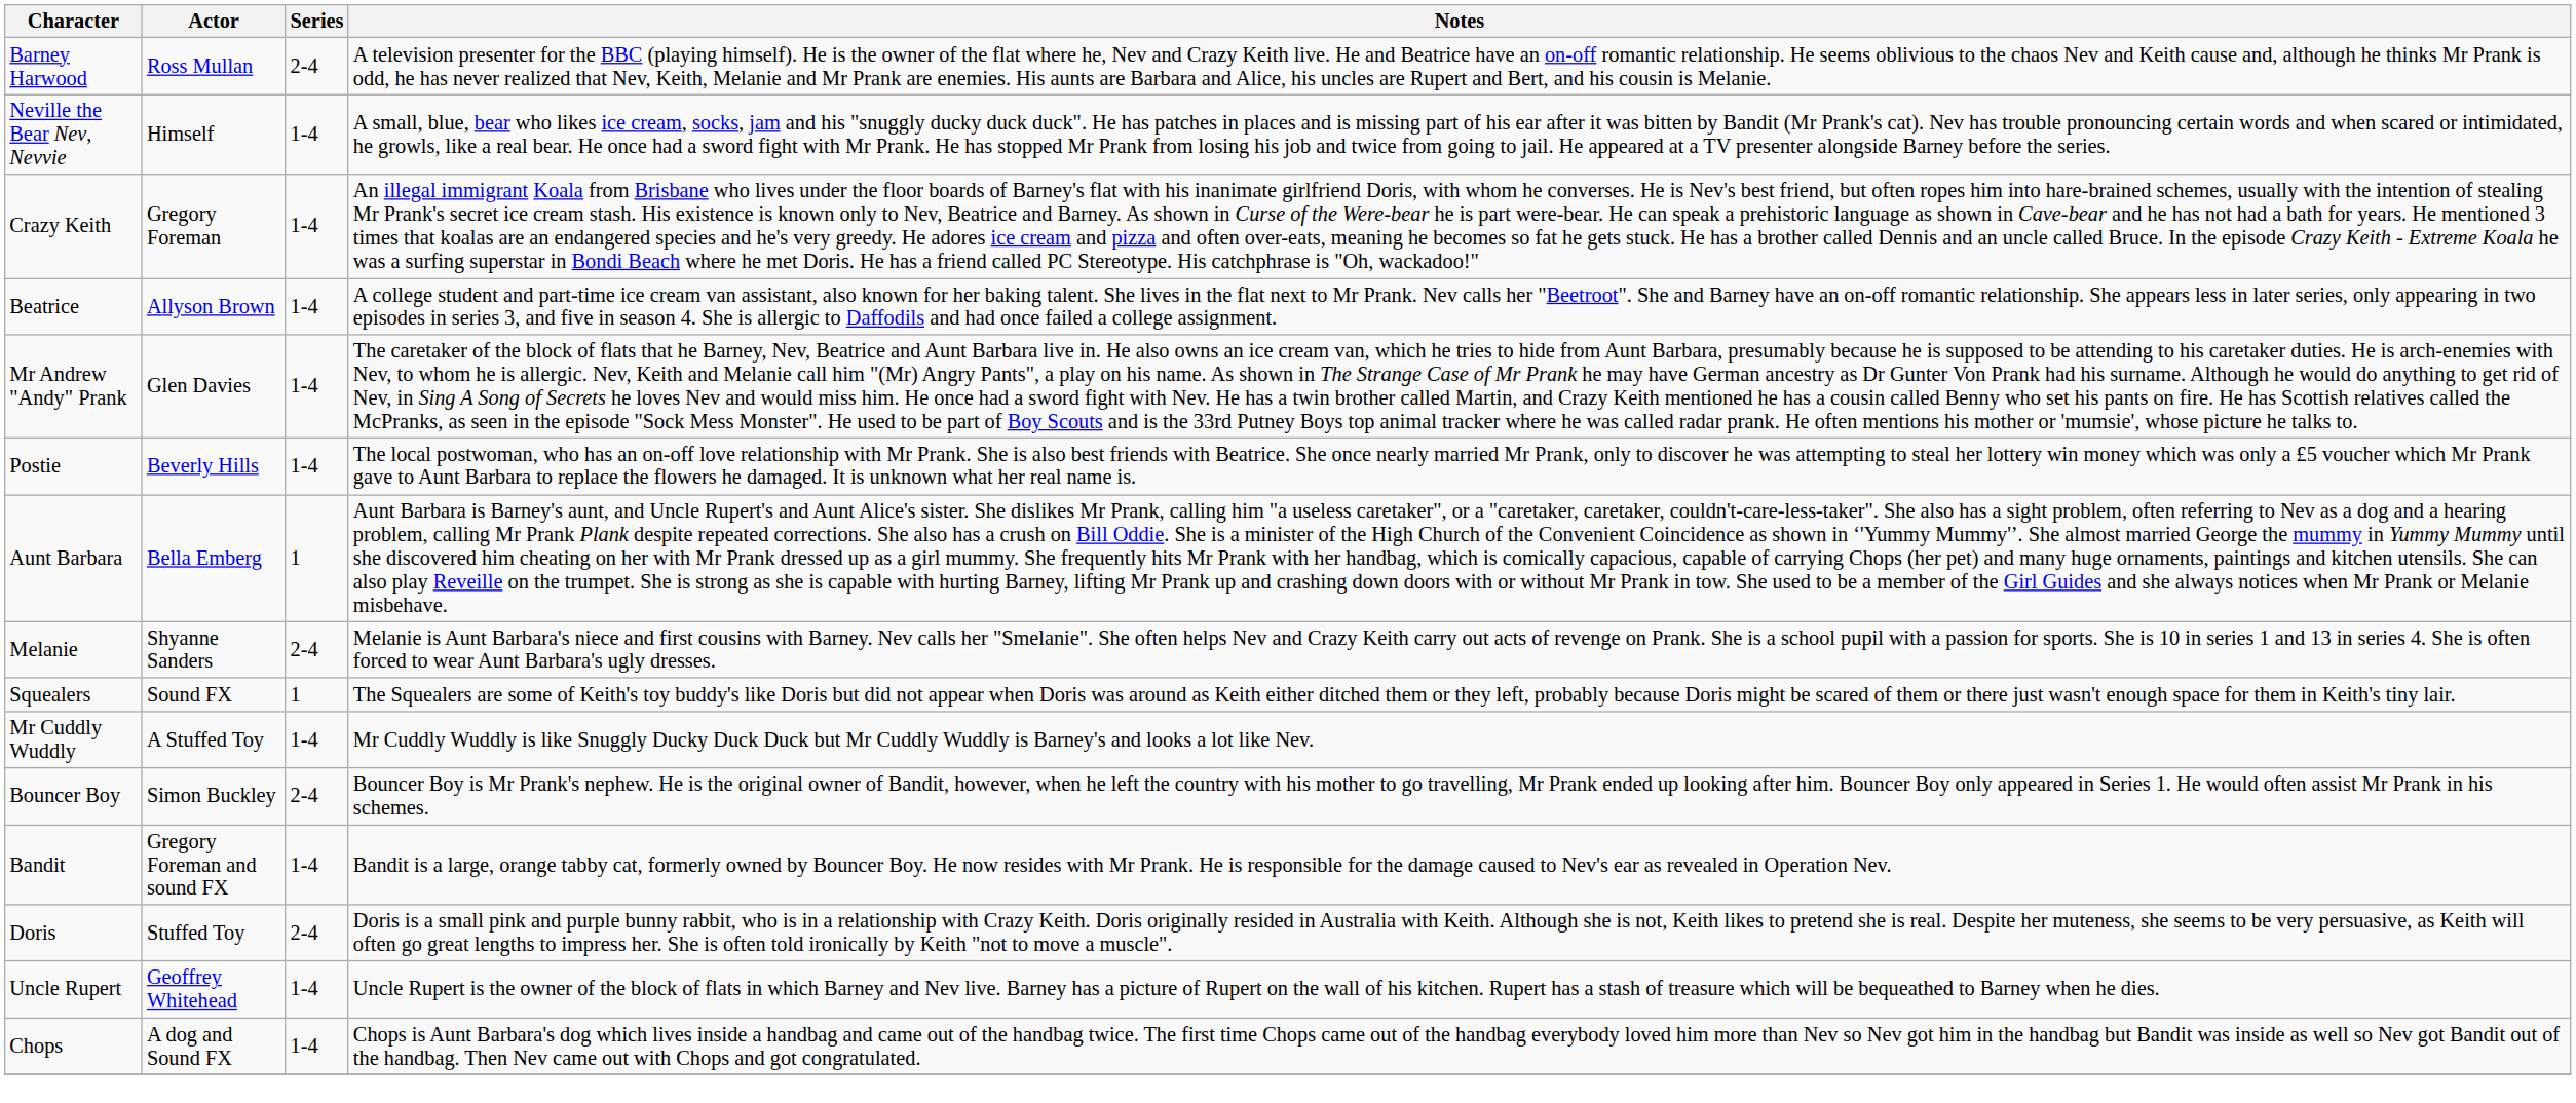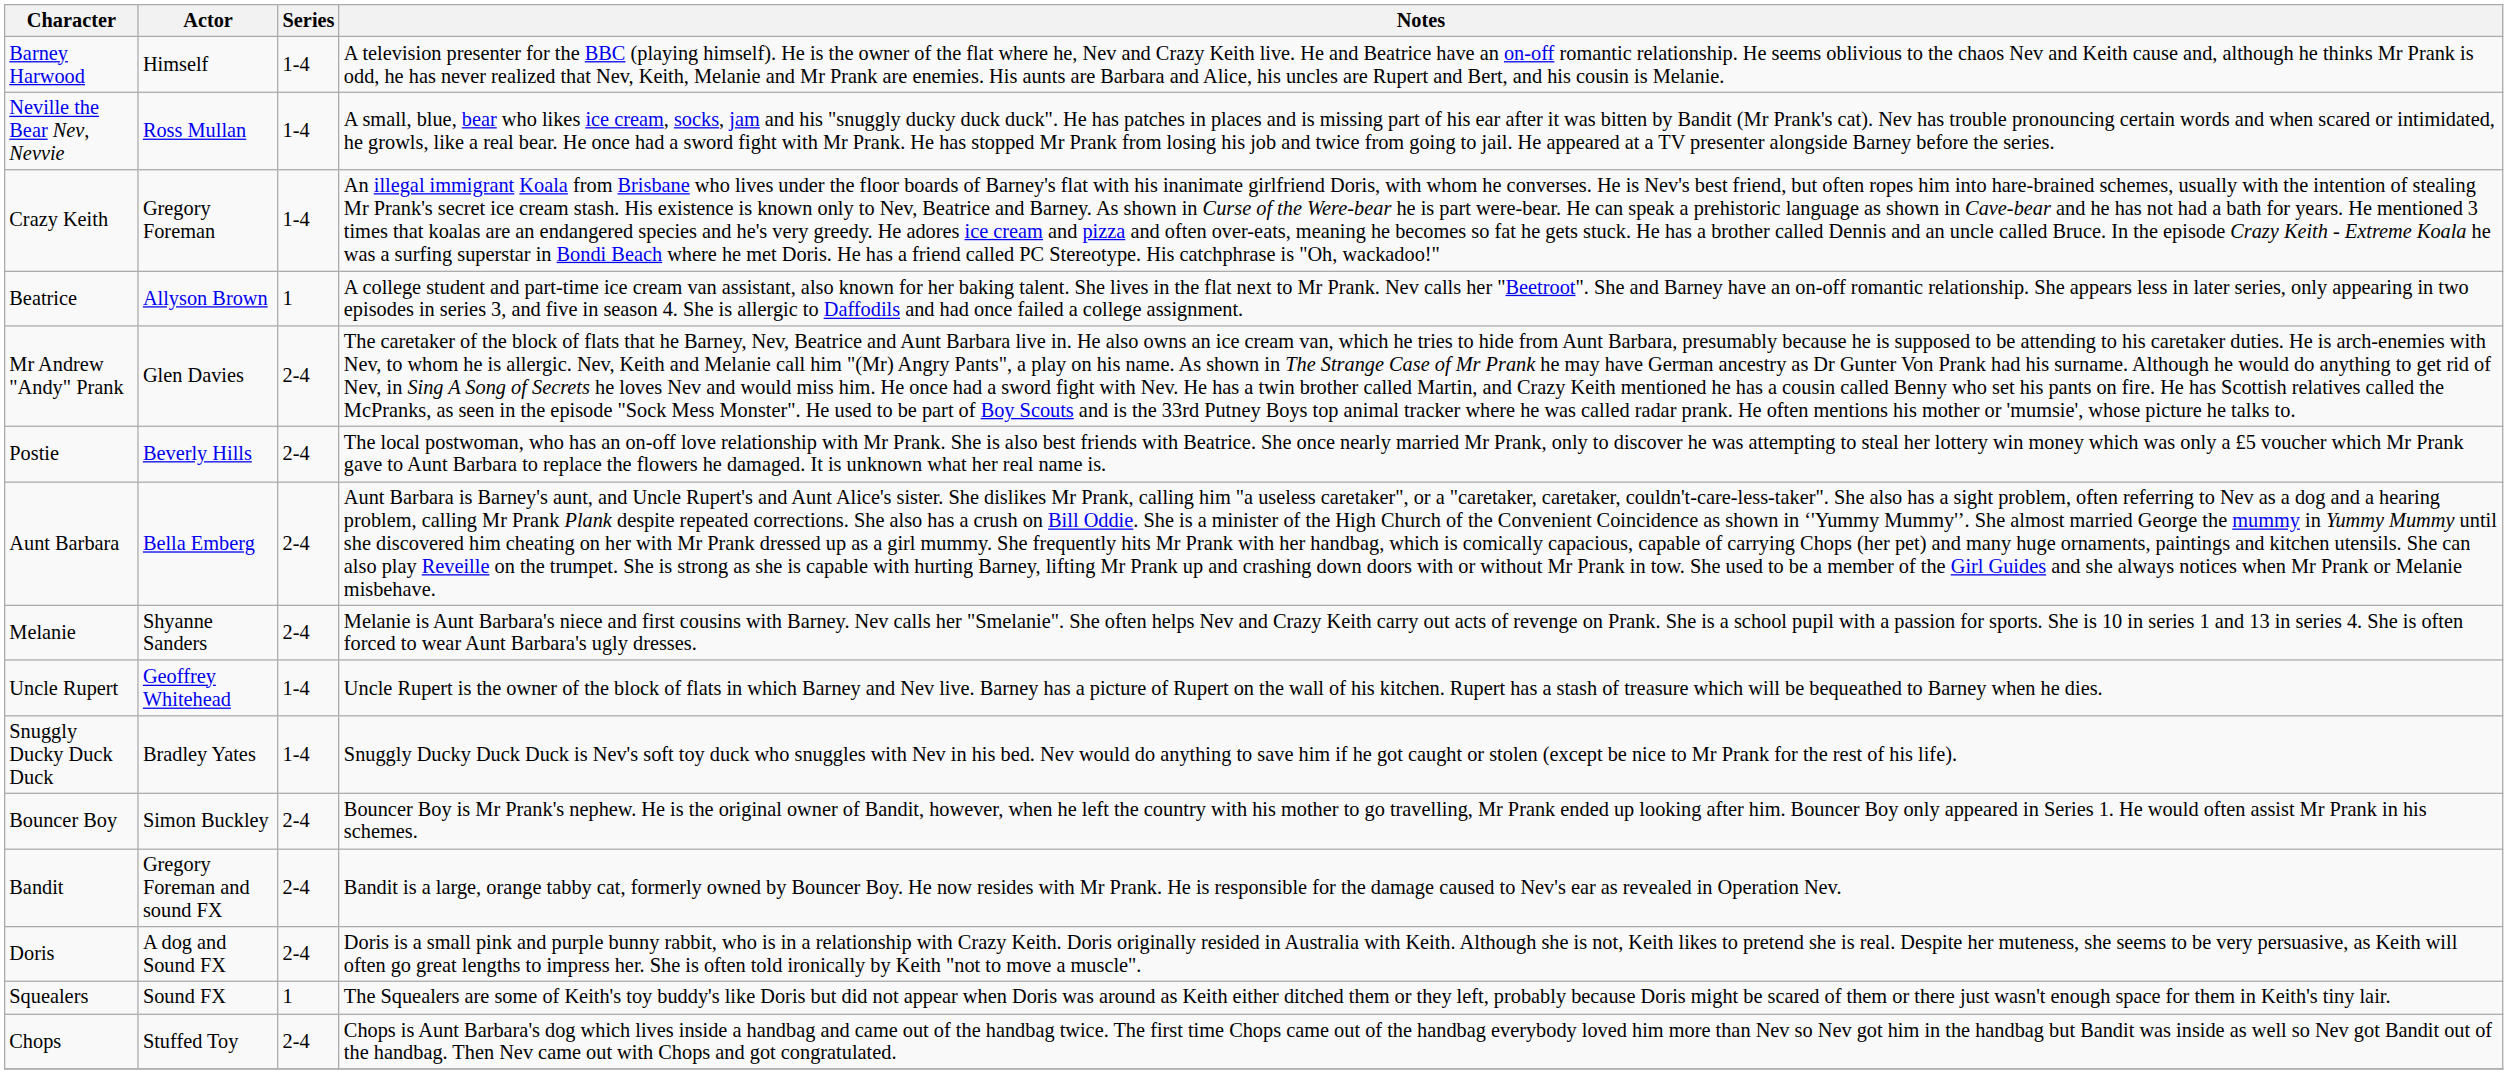Barney Harwood | Actor: Ross Mullan -> Himself
Barney Harwood | Series: 2-4 -> 1-4
Neville the Bear Nev, Nevvie | Actor: Himself -> Ross Mullan
Beatrice | Series: 1-4 -> 1
Mr Andrew "Andy" Prank | Series: 1-4 -> 2-4
Postie | Series: 1-4 -> 2-4
Aunt Barbara | Series: 1 -> 2-4
rows swapped: Uncle Rupert <-> Squealers
+ row: Snuggly Ducky Duck Duck | Bradley Yates | 1-4 | Snuggly Ducky Duck Duck is Nev's soft toy duck who snuggles with Nev in his bed. Nev would do anything to save him if he got caught or stolen (except be nice to Mr Prank for the rest of his life).
- row: Mr Cuddly Wuddly | A Stuffed Toy | 1-4 | Mr Cuddly Wuddly is like Snuggly Ducky Duck Duck but Mr Cuddly Wuddly is Barney's and looks a lot like Nev.
Bandit | Series: 1-4 -> 2-4
Doris | Actor: Stuffed Toy -> A dog and Sound FX
Chops | Actor: A dog and Sound FX -> Stuffed Toy
Chops | Series: 1-4 -> 2-4
